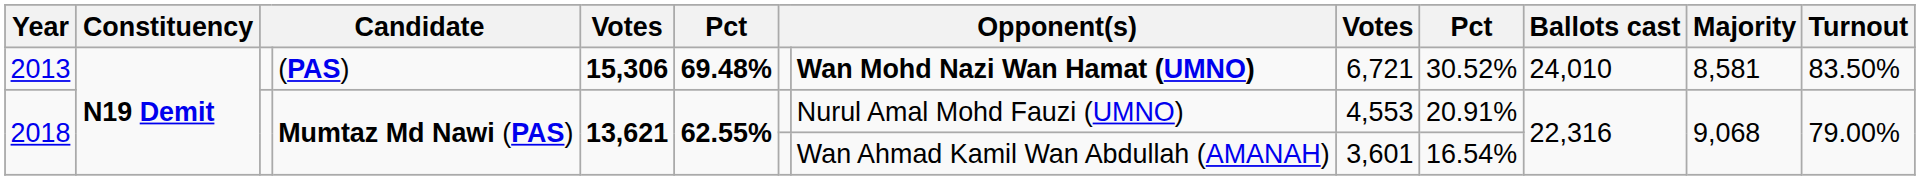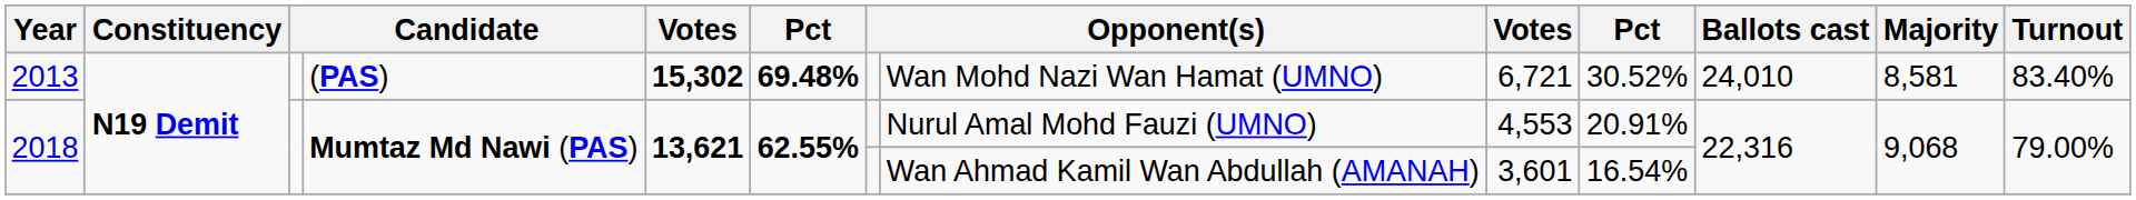2013 | column 5: 15,306 -> 15,302
2013 | column 8: bold -> normal
2013 | Turnout: 83.50% -> 83.40%
